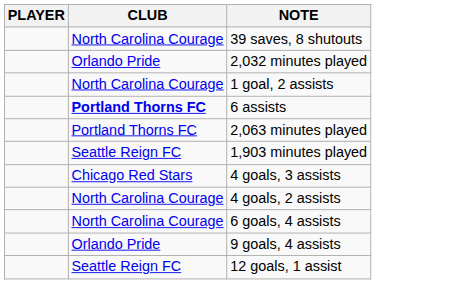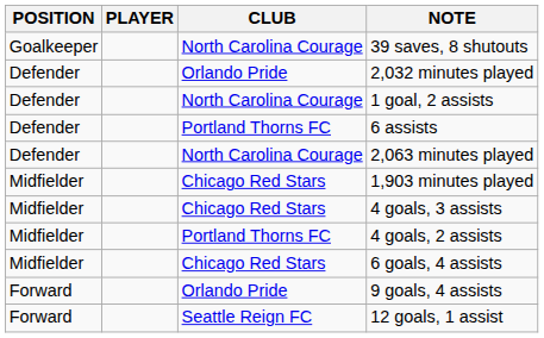+ column: POSITION | Goalkeeper | Defender | Defender | Defender | Defender | Midfielder | Midfielder | Midfielder | Midfielder | Forward | Forward
6 assists | CLUB: bold -> normal
2,063 minutes played | CLUB: Portland Thorns FC -> North Carolina Courage
1,903 minutes played | CLUB: Seattle Reign FC -> Chicago Red Stars
4 goals, 2 assists | CLUB: North Carolina Courage -> Portland Thorns FC
6 goals, 4 assists | CLUB: North Carolina Courage -> Chicago Red Stars
